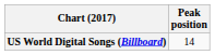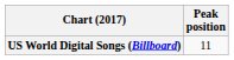US World Digital Songs (Billboard) | Peak position: 14 -> 11
